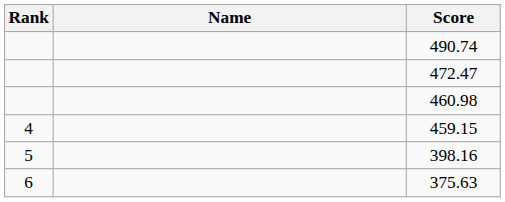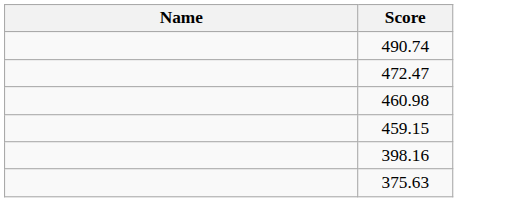- column: Rank | 4 | 5 | 6
